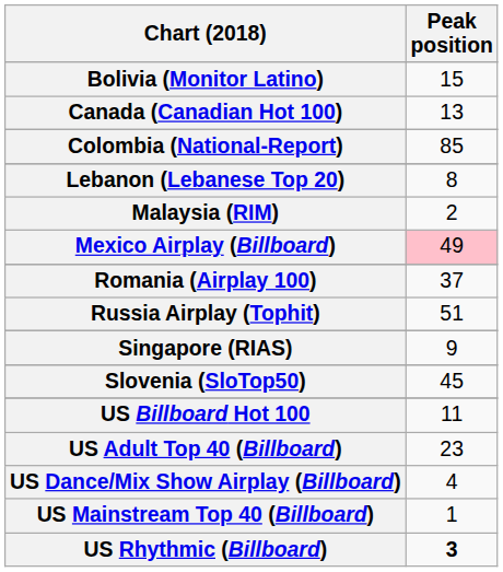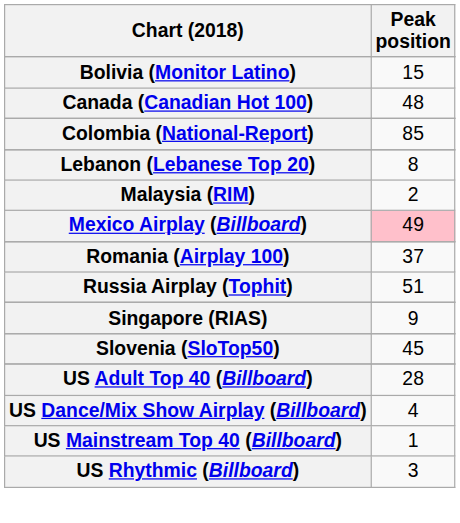Canada (Canadian Hot 100) | Peak position: 13 -> 48
- row: US Billboard Hot 100 | 11
US Adult Top 40 (Billboard) | Peak position: 23 -> 28
US Rhythmic (Billboard) | Peak position: bold -> normal
